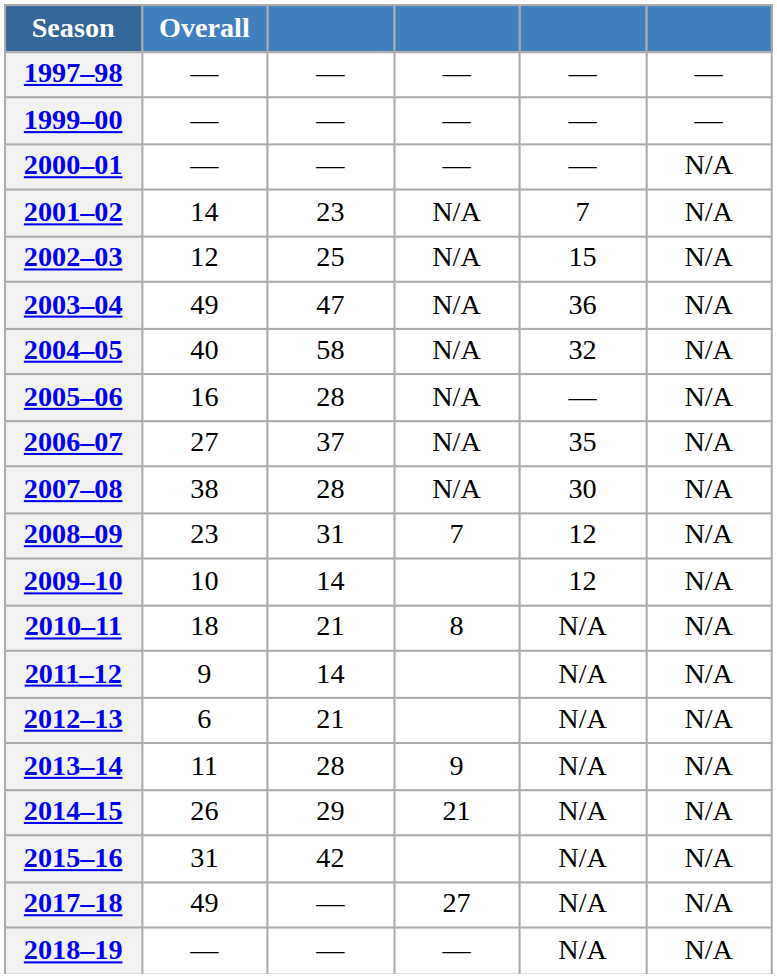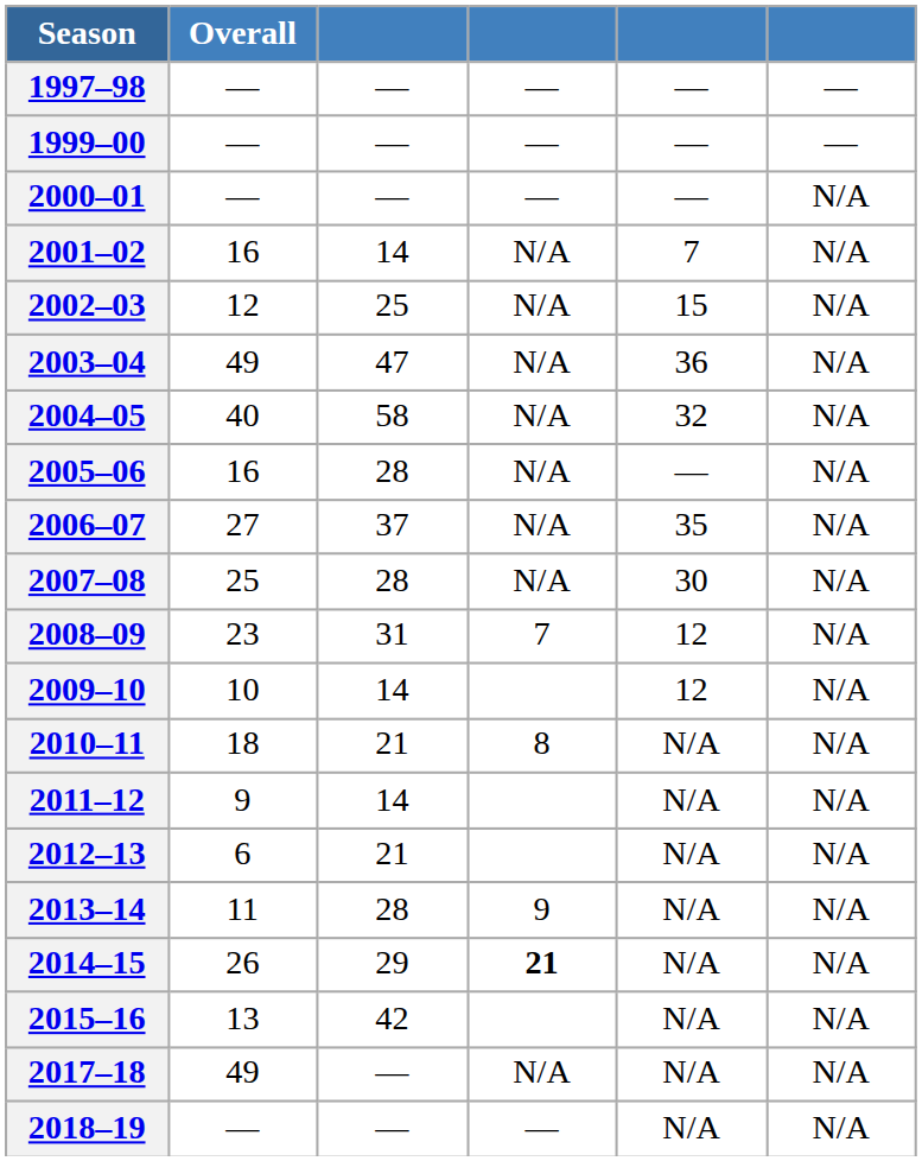2001–02 | Overall: 14 -> 16
2001–02 | column 3: 23 -> 14
2007–08 | Overall: 38 -> 25
2014–15 | column 4: normal -> bold
2015–16 | Overall: 31 -> 13
2017–18 | column 4: 27 -> N/A
